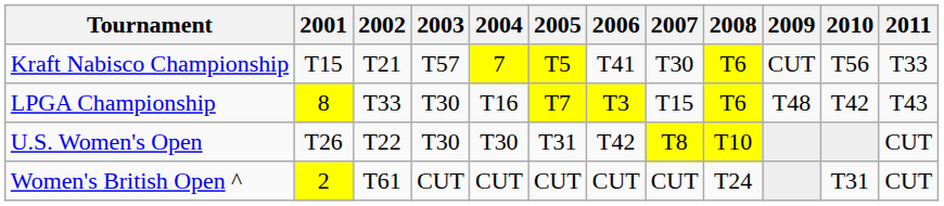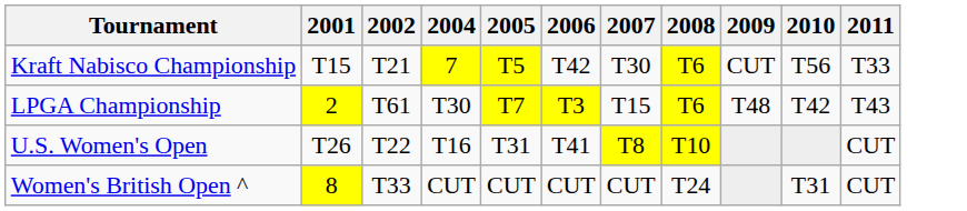- column: 2003 | T57 | T30 | T30 | CUT
Kraft Nabisco Championship | 2006: T41 -> T42
LPGA Championship | 2001: 8 -> 2
LPGA Championship | 2002: T33 -> T61
LPGA Championship | 2004: T16 -> T30
U.S. Women's Open | 2004: T30 -> T16
U.S. Women's Open | 2006: T42 -> T41
Women's British Open ^ | 2001: 2 -> 8
Women's British Open ^ | 2002: T61 -> T33
